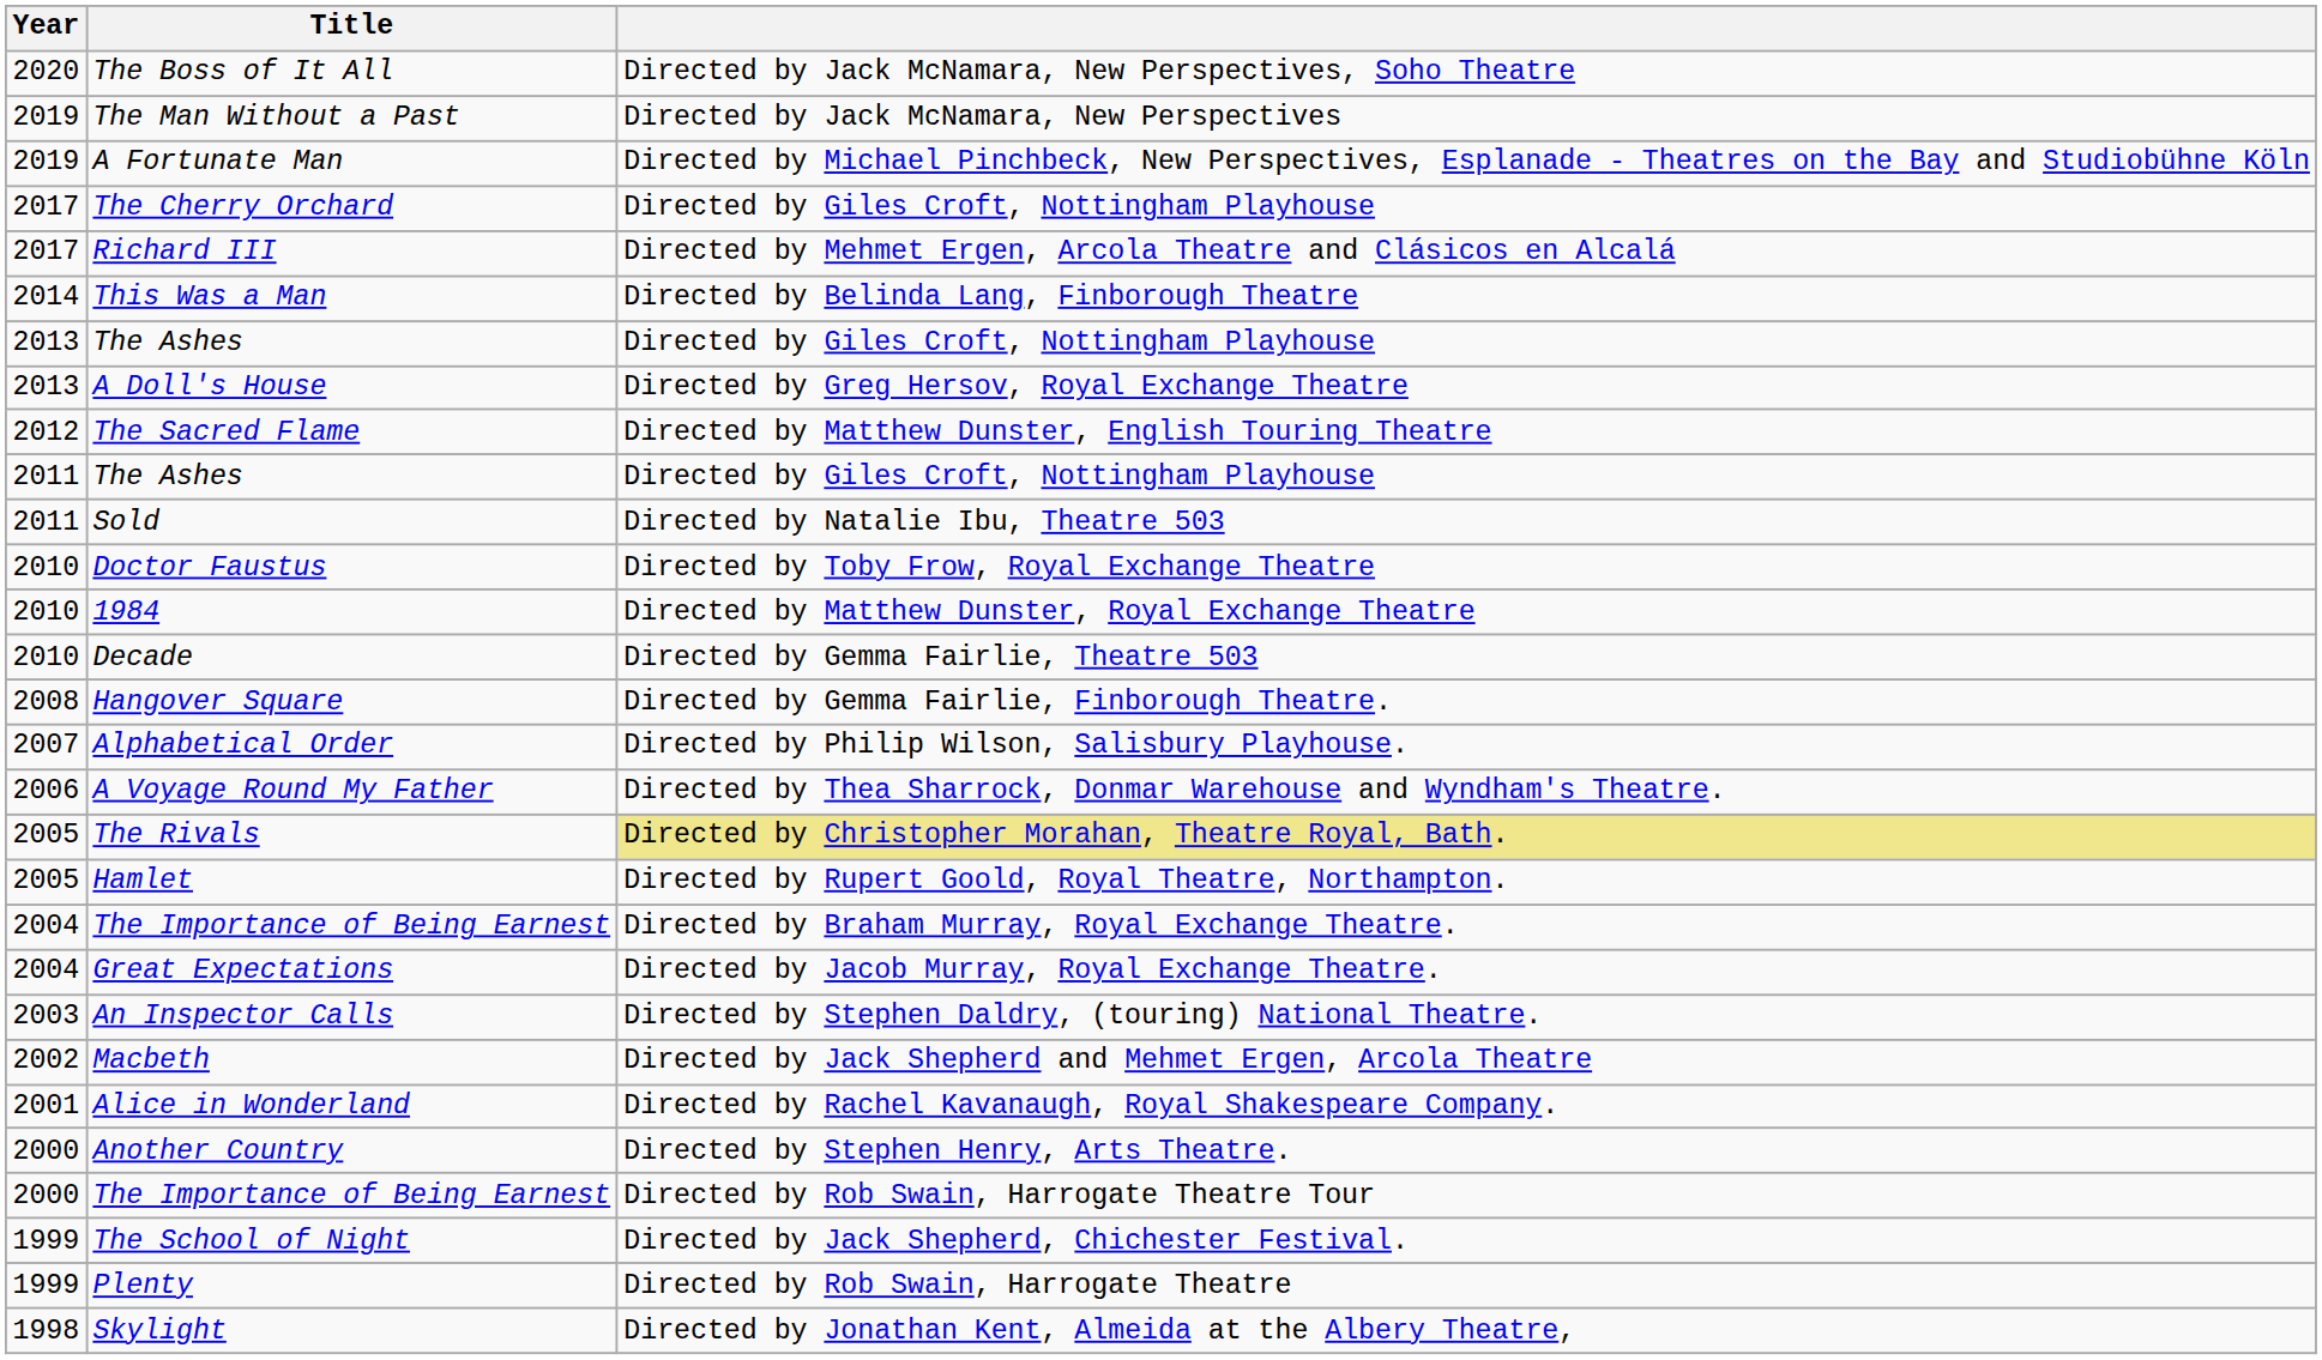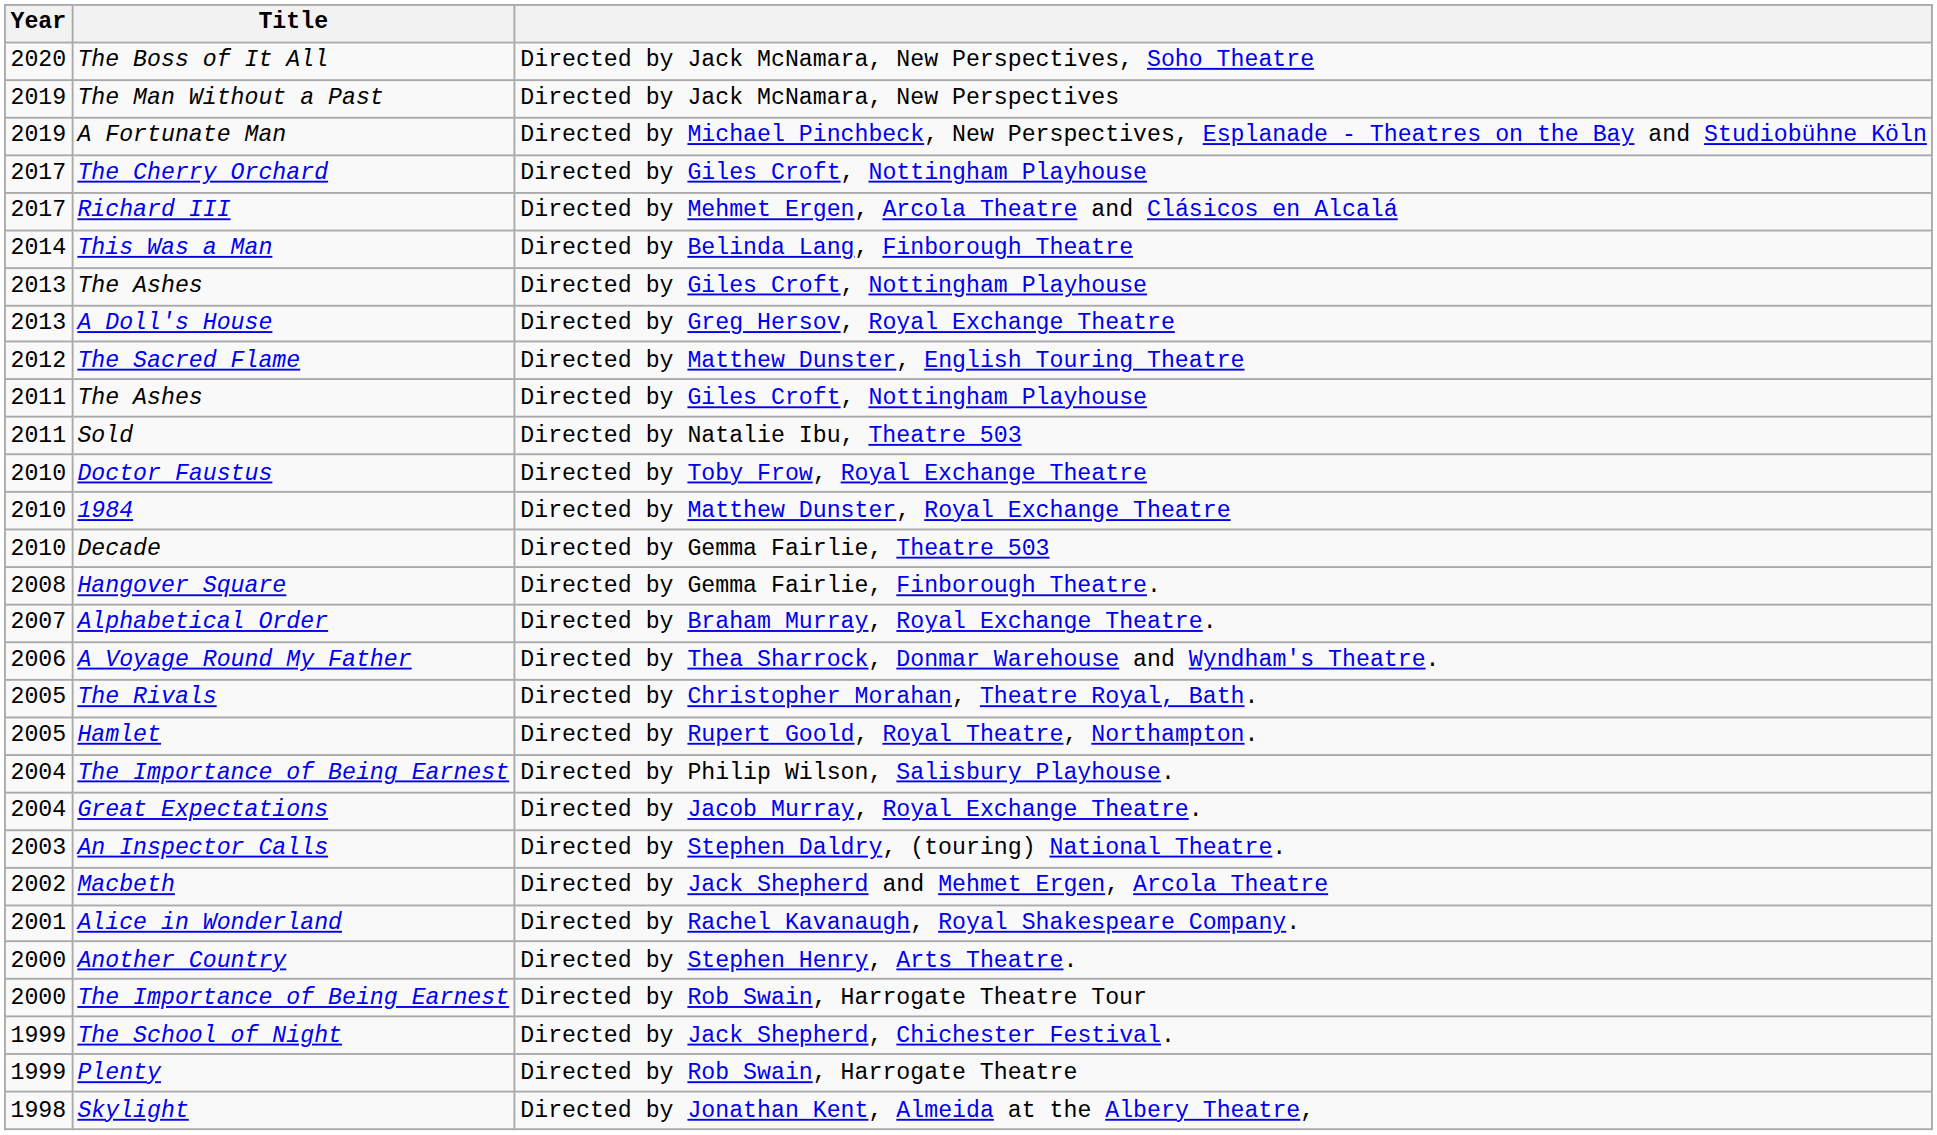Alphabetical Order | column 3: Directed by Philip Wilson, Salisbury Playhouse. -> Directed by Braham Murray, Royal Exchange Theatre.
The Rivals | column 3: khaki background -> no background
2004 / The Importance of Being Earnest | column 3: Directed by Braham Murray, Royal Exchange Theatre. -> Directed by Philip Wilson, Salisbury Playhouse.
